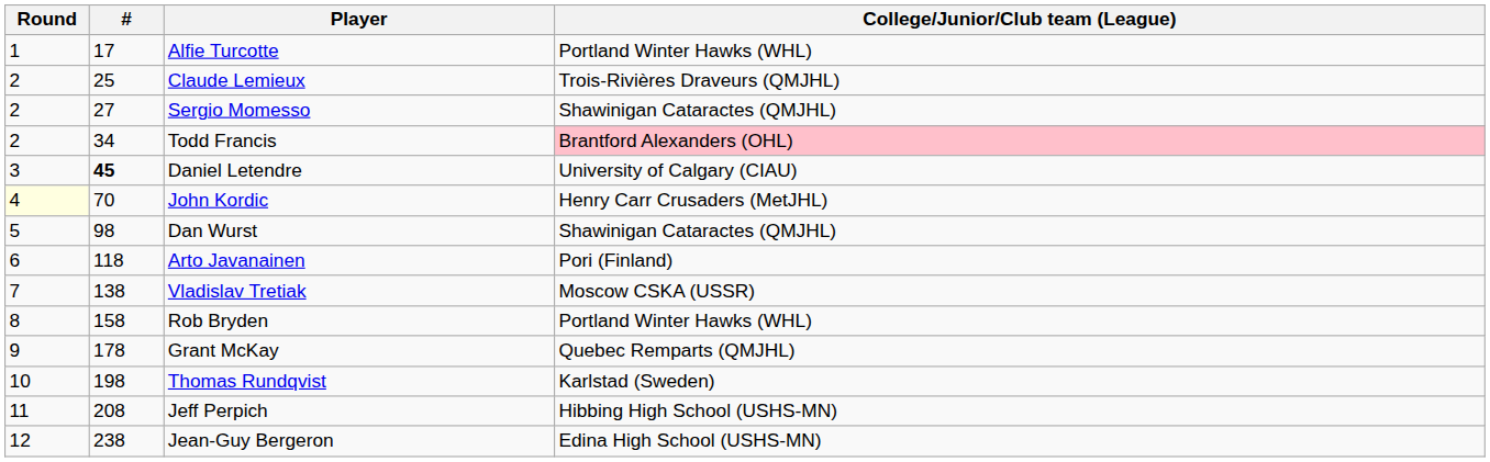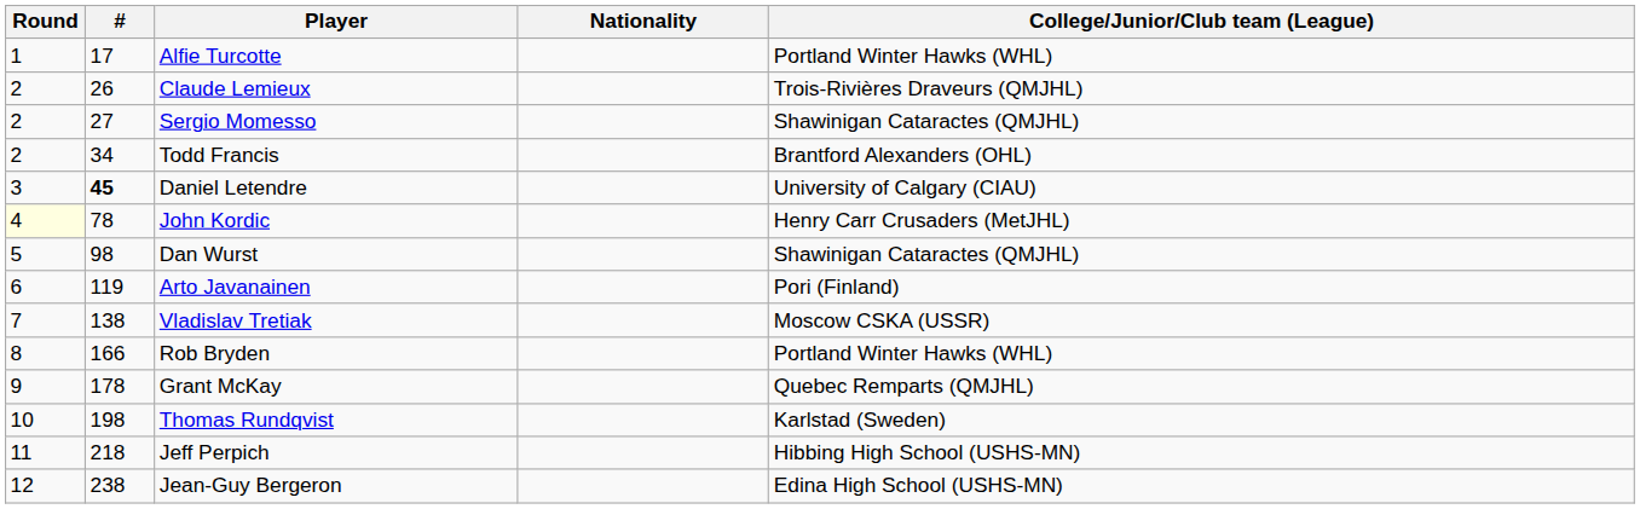+ column: Nationality
Claude Lemieux | #: 25 -> 26
Todd Francis | College/Junior/Club team (League): pink background -> no background
John Kordic | #: 70 -> 78
Arto Javanainen | #: 118 -> 119
Rob Bryden | #: 158 -> 166
Jeff Perpich | #: 208 -> 218
